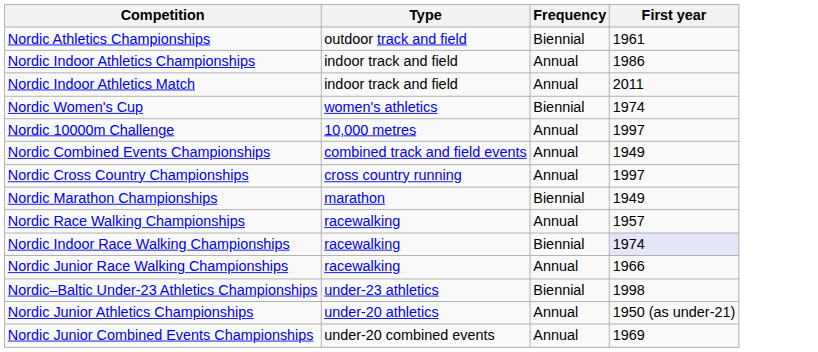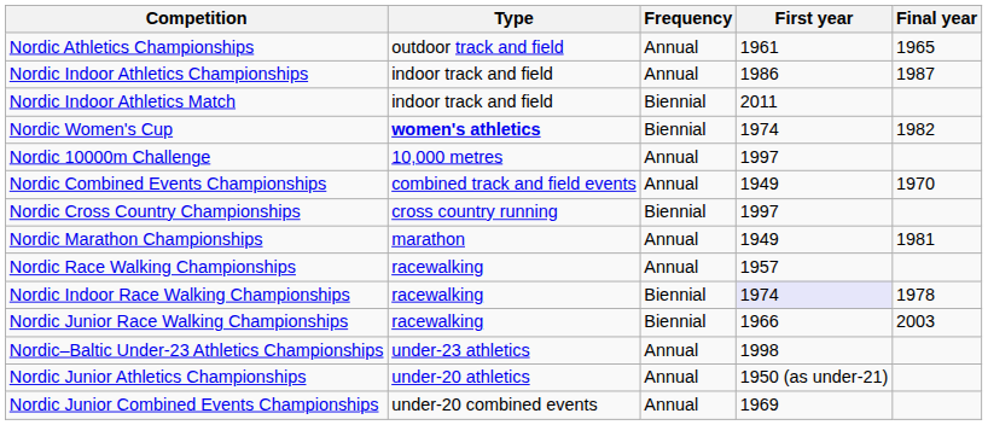+ column: Final year | 1965 | 1987 | 1982 | 1970 | 1981 | 1978 | 2003
Nordic Athletics Championships | Frequency: Biennial -> Annual
Nordic Indoor Athletics Match | Frequency: Annual -> Biennial
Nordic Women's Cup | Type: normal -> bold
Nordic Cross Country Championships | Frequency: Annual -> Biennial
Nordic Marathon Championships | Frequency: Biennial -> Annual
Nordic Junior Race Walking Championships | Frequency: Annual -> Biennial
Nordic–Baltic Under-23 Athletics Championships | Frequency: Biennial -> Annual
